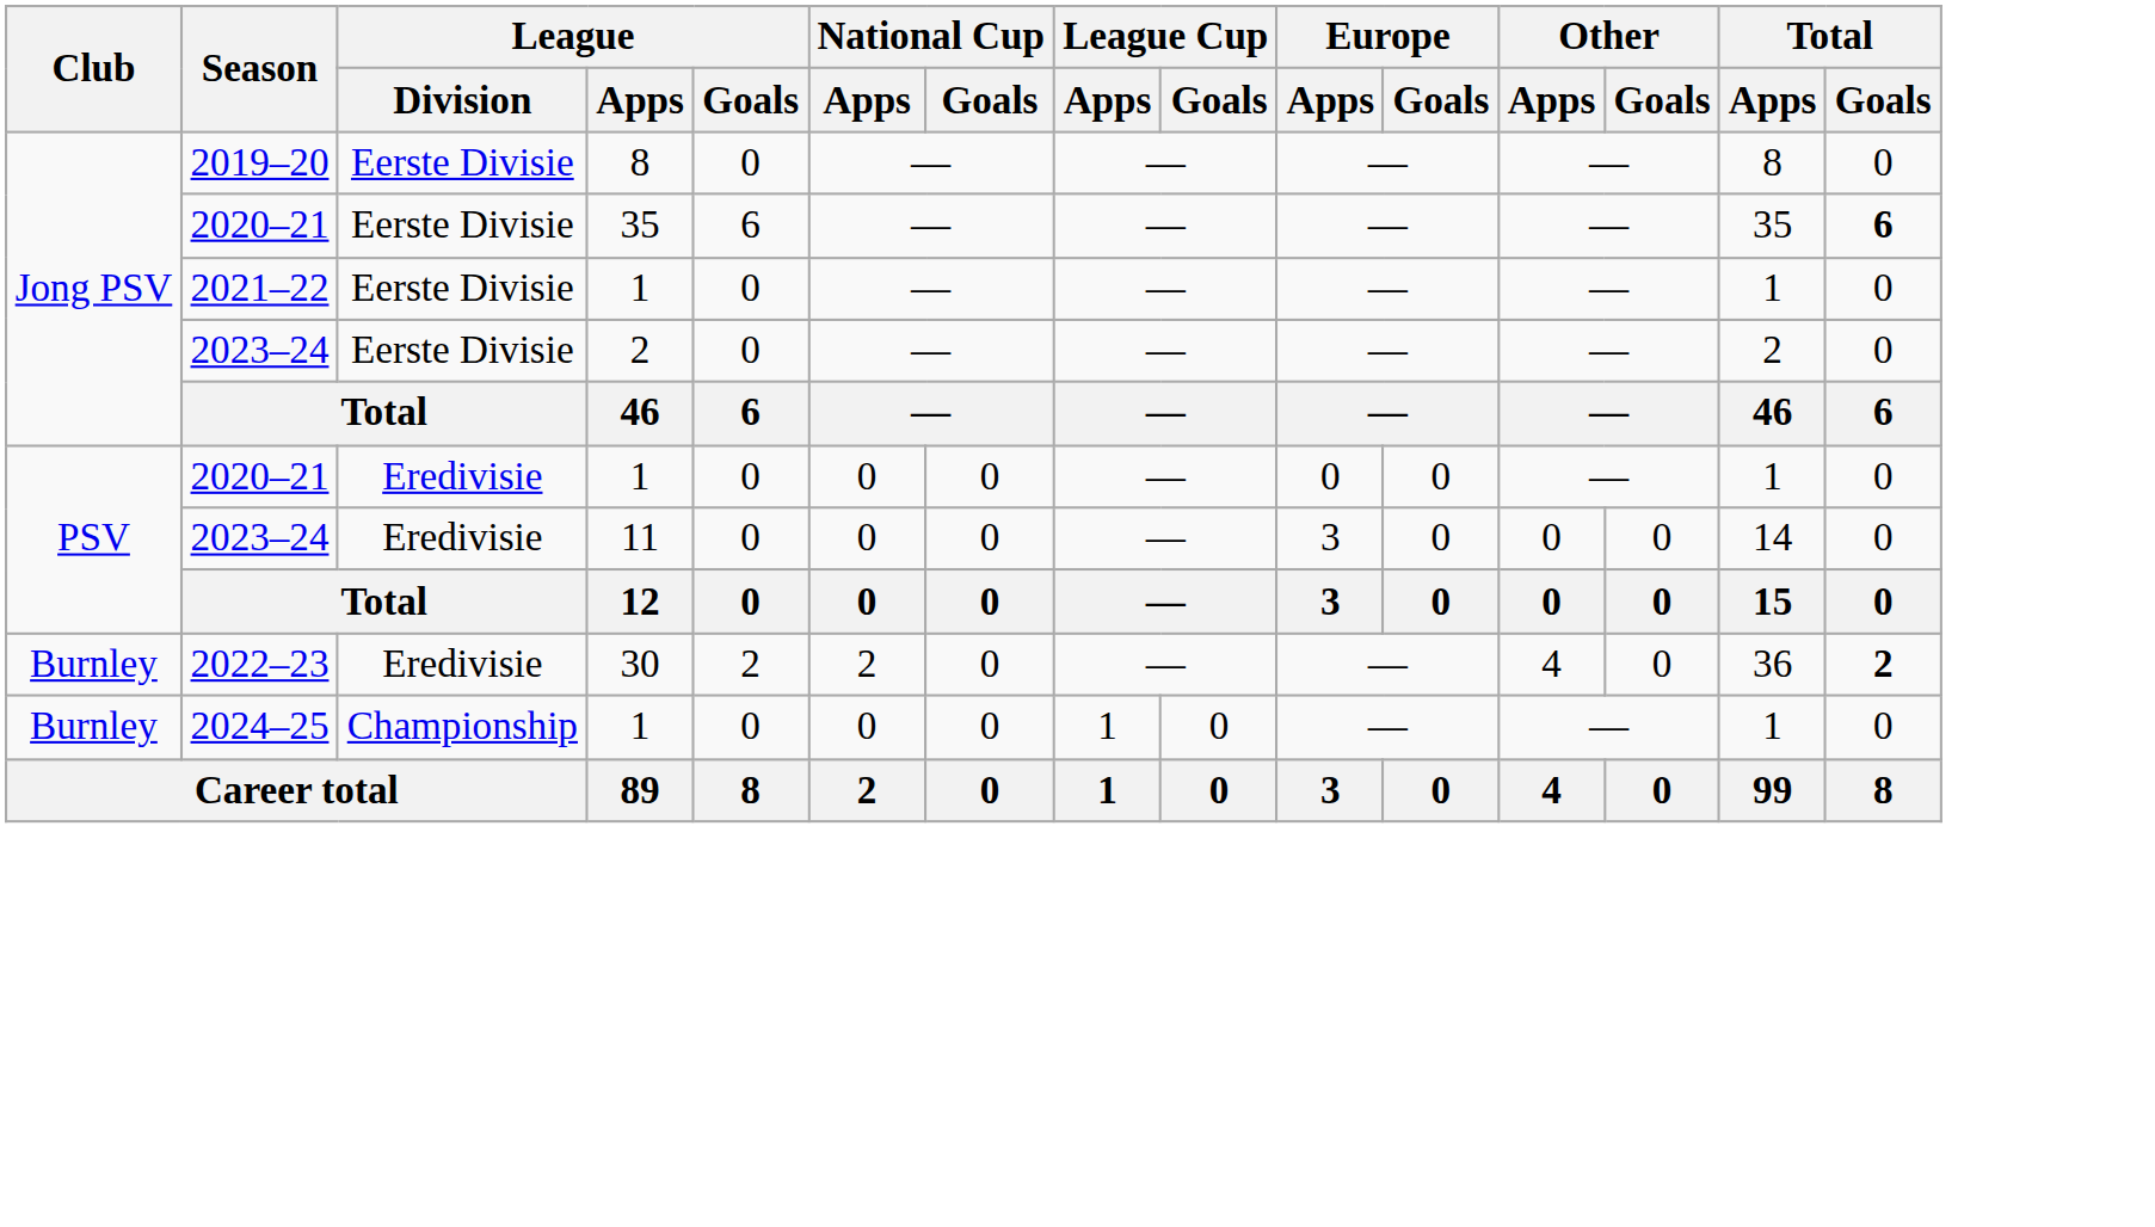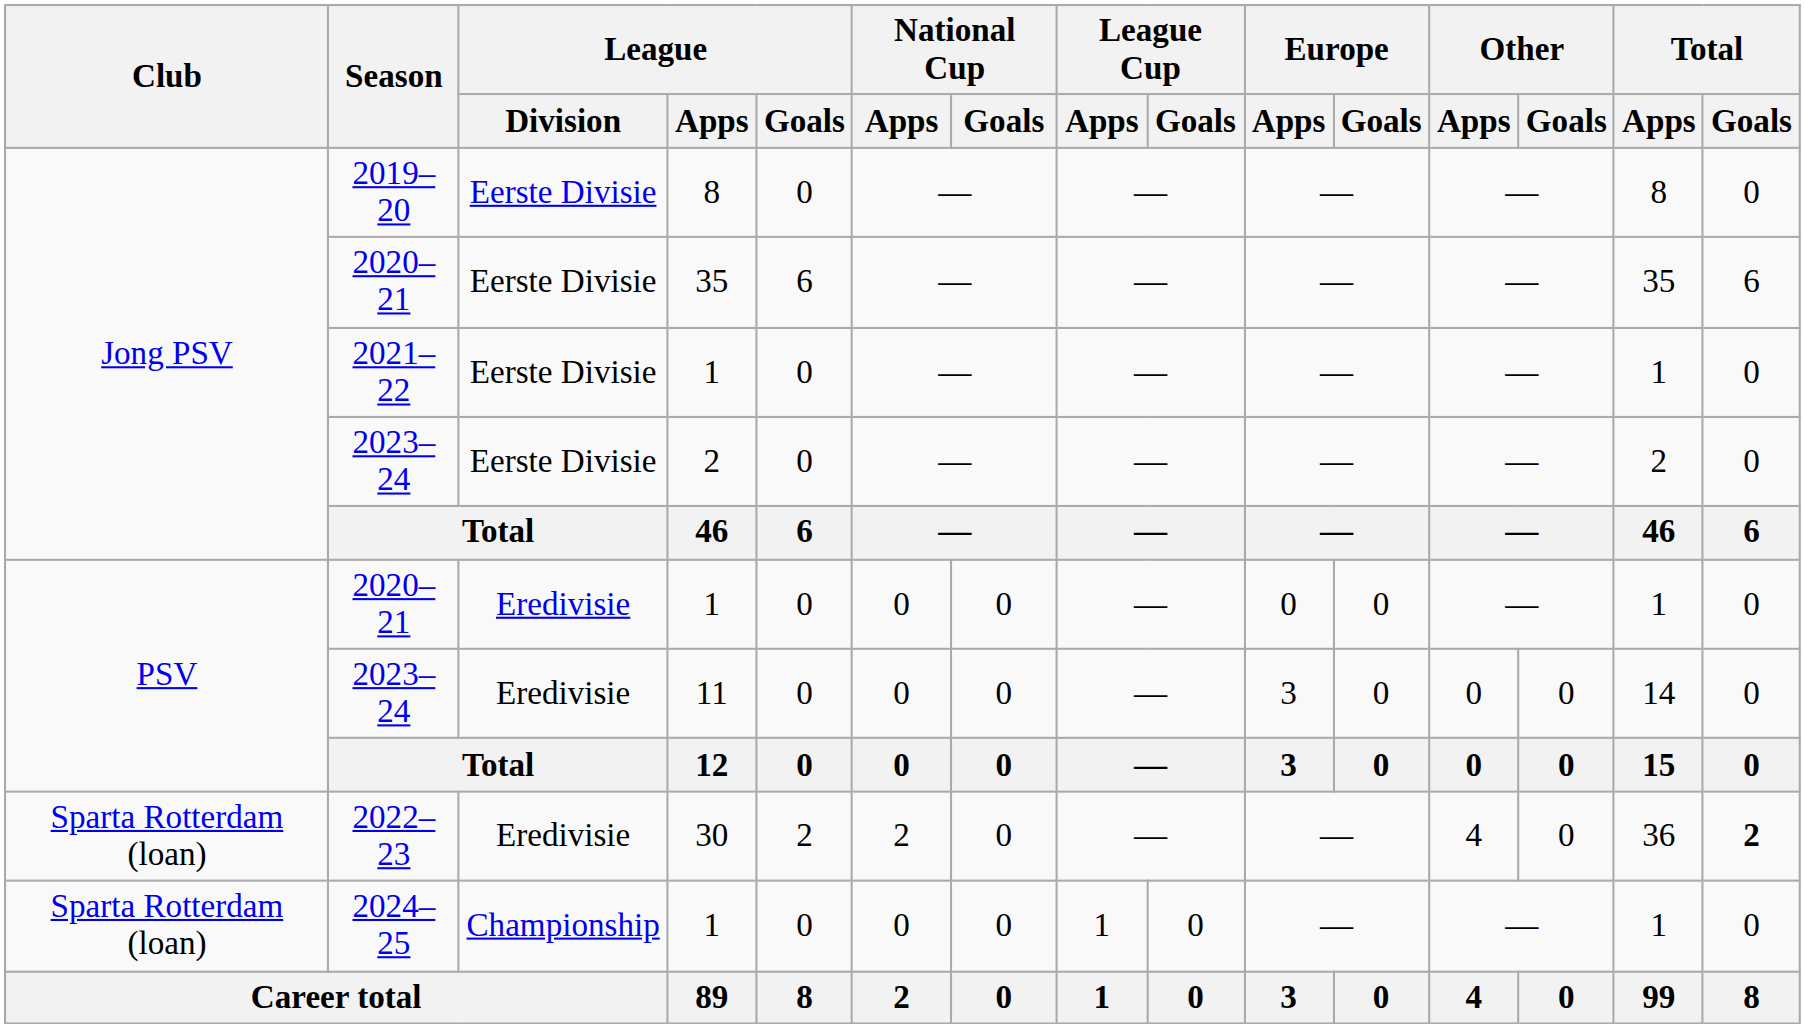2020–21 / 35 | Total / Goals: bold -> normal
2022–23 | Club: Burnley -> Sparta Rotterdam (loan)
2024–25 | Club: Burnley -> Sparta Rotterdam (loan)
